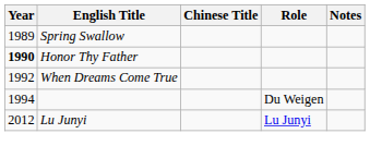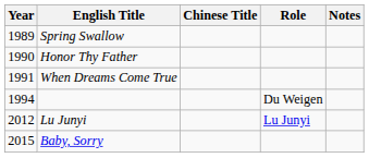Honor Thy Father | Year: bold -> normal
When Dreams Come True | Year: 1992 -> 1991
+ row: 2015 | Baby, Sorry
